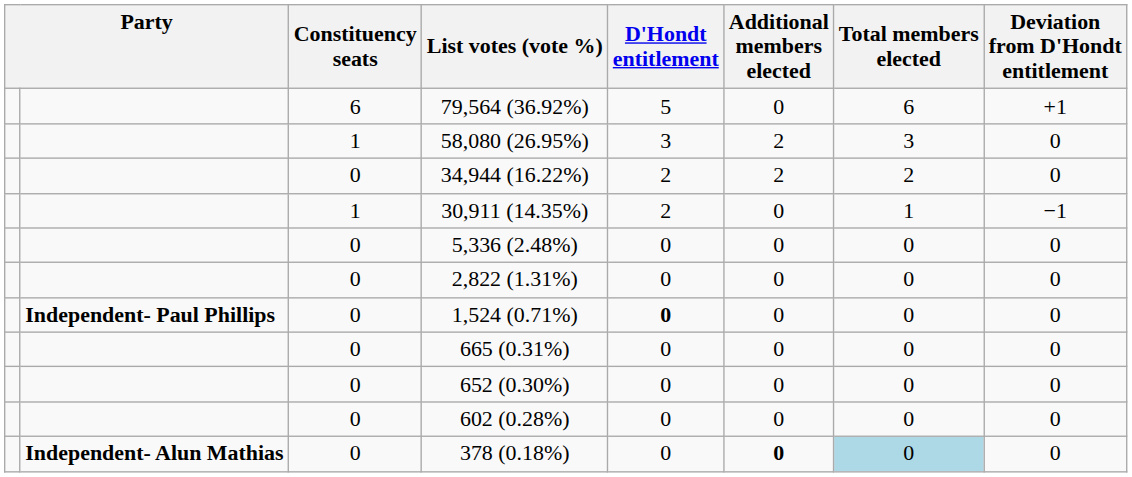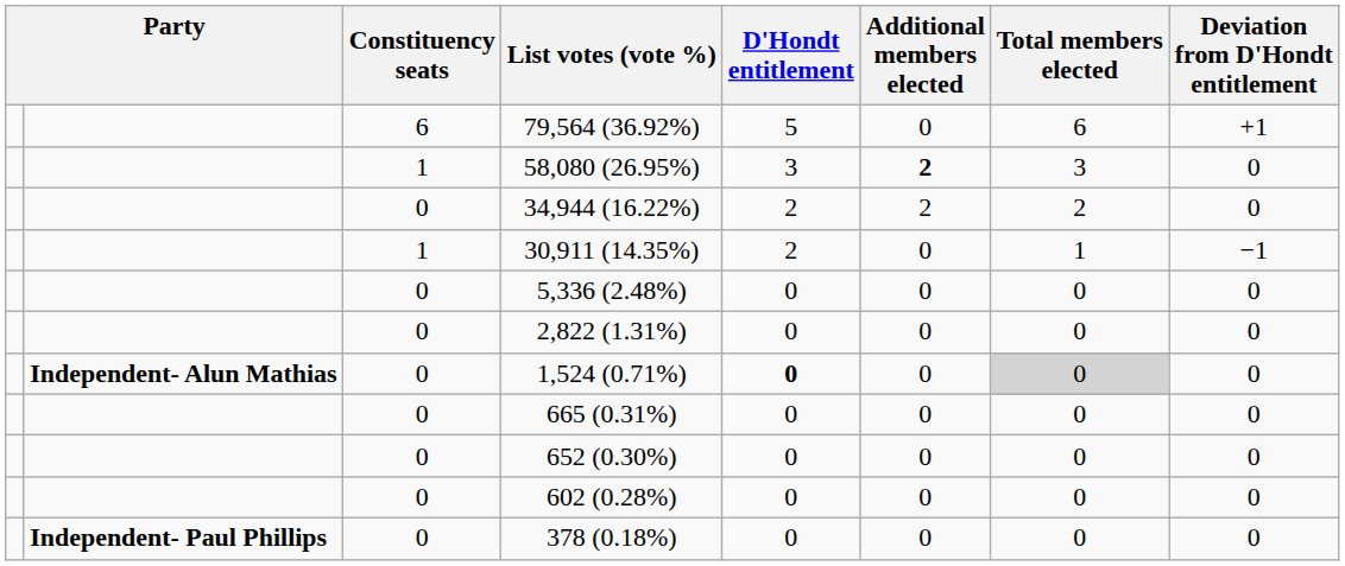58,080 (26.95%) | Additional members elected: normal -> bold
1,524 (0.71%) | column 2: Independent- Paul Phillips -> Independent- Alun Mathias
1,524 (0.71%) | Total members elected: no background -> lightgrey background
378 (0.18%) | column 2: Independent- Alun Mathias -> Independent- Paul Phillips
378 (0.18%) | Additional members elected: bold -> normal
378 (0.18%) | Total members elected: lightblue background -> no background
